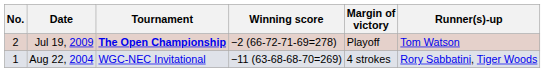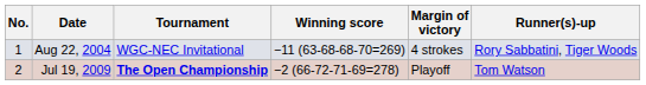rows swapped: Aug 22, 2004 <-> Jul 19, 2009
